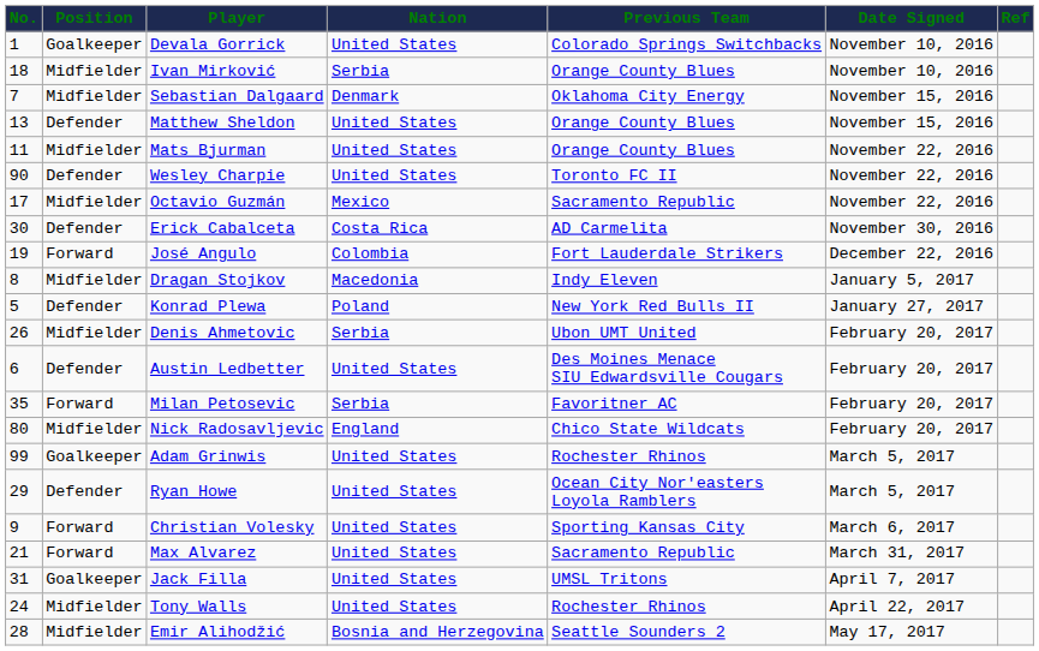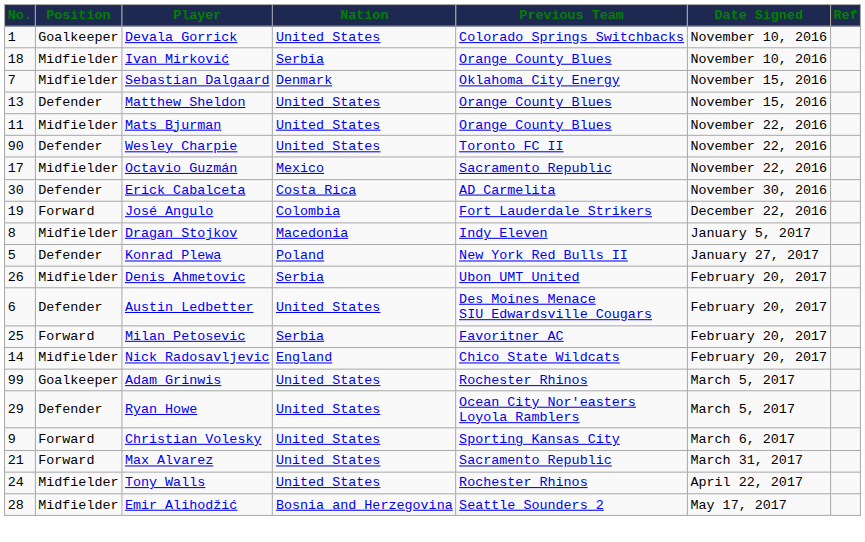Milan Petosevic | No.: 35 -> 25
Nick Radosavljevic | No.: 80 -> 14
- row: 31 | Goalkeeper | Jack Filla | United States | UMSL Tritons | April 7, 2017
